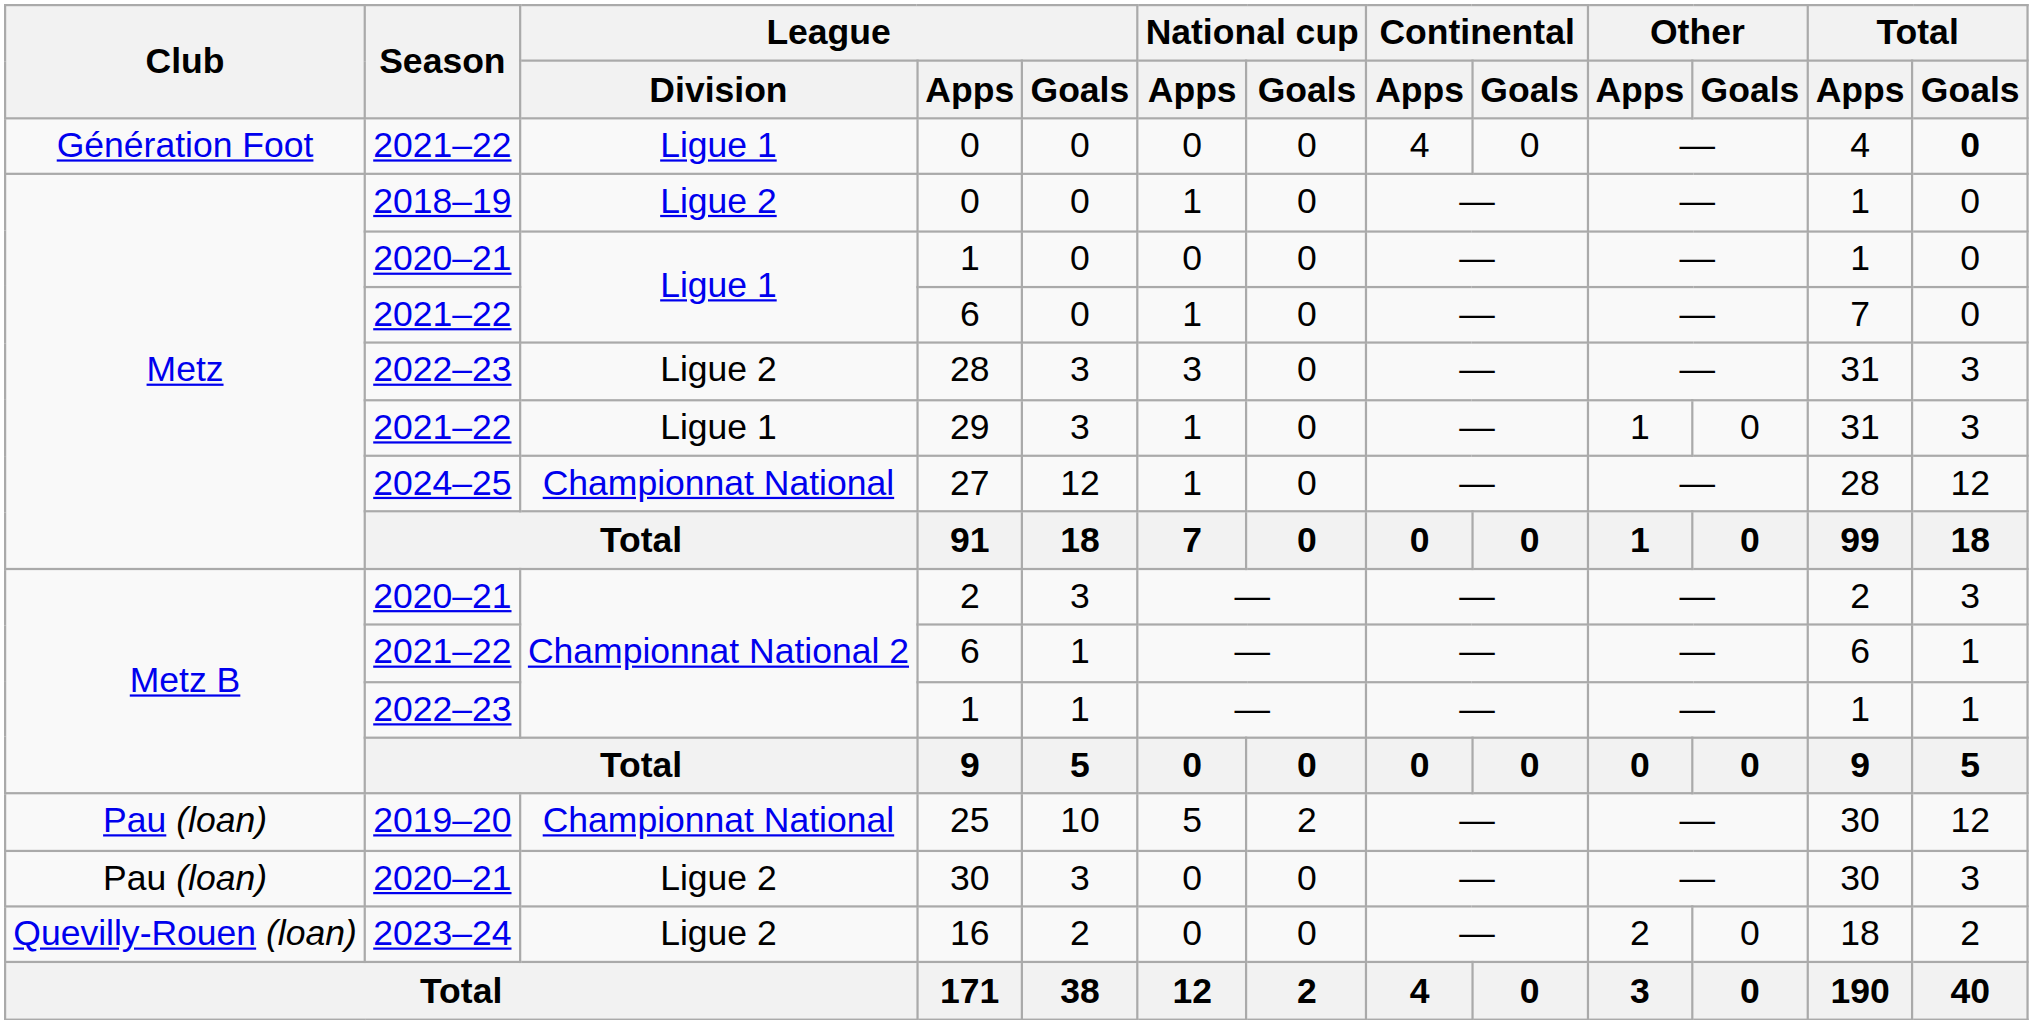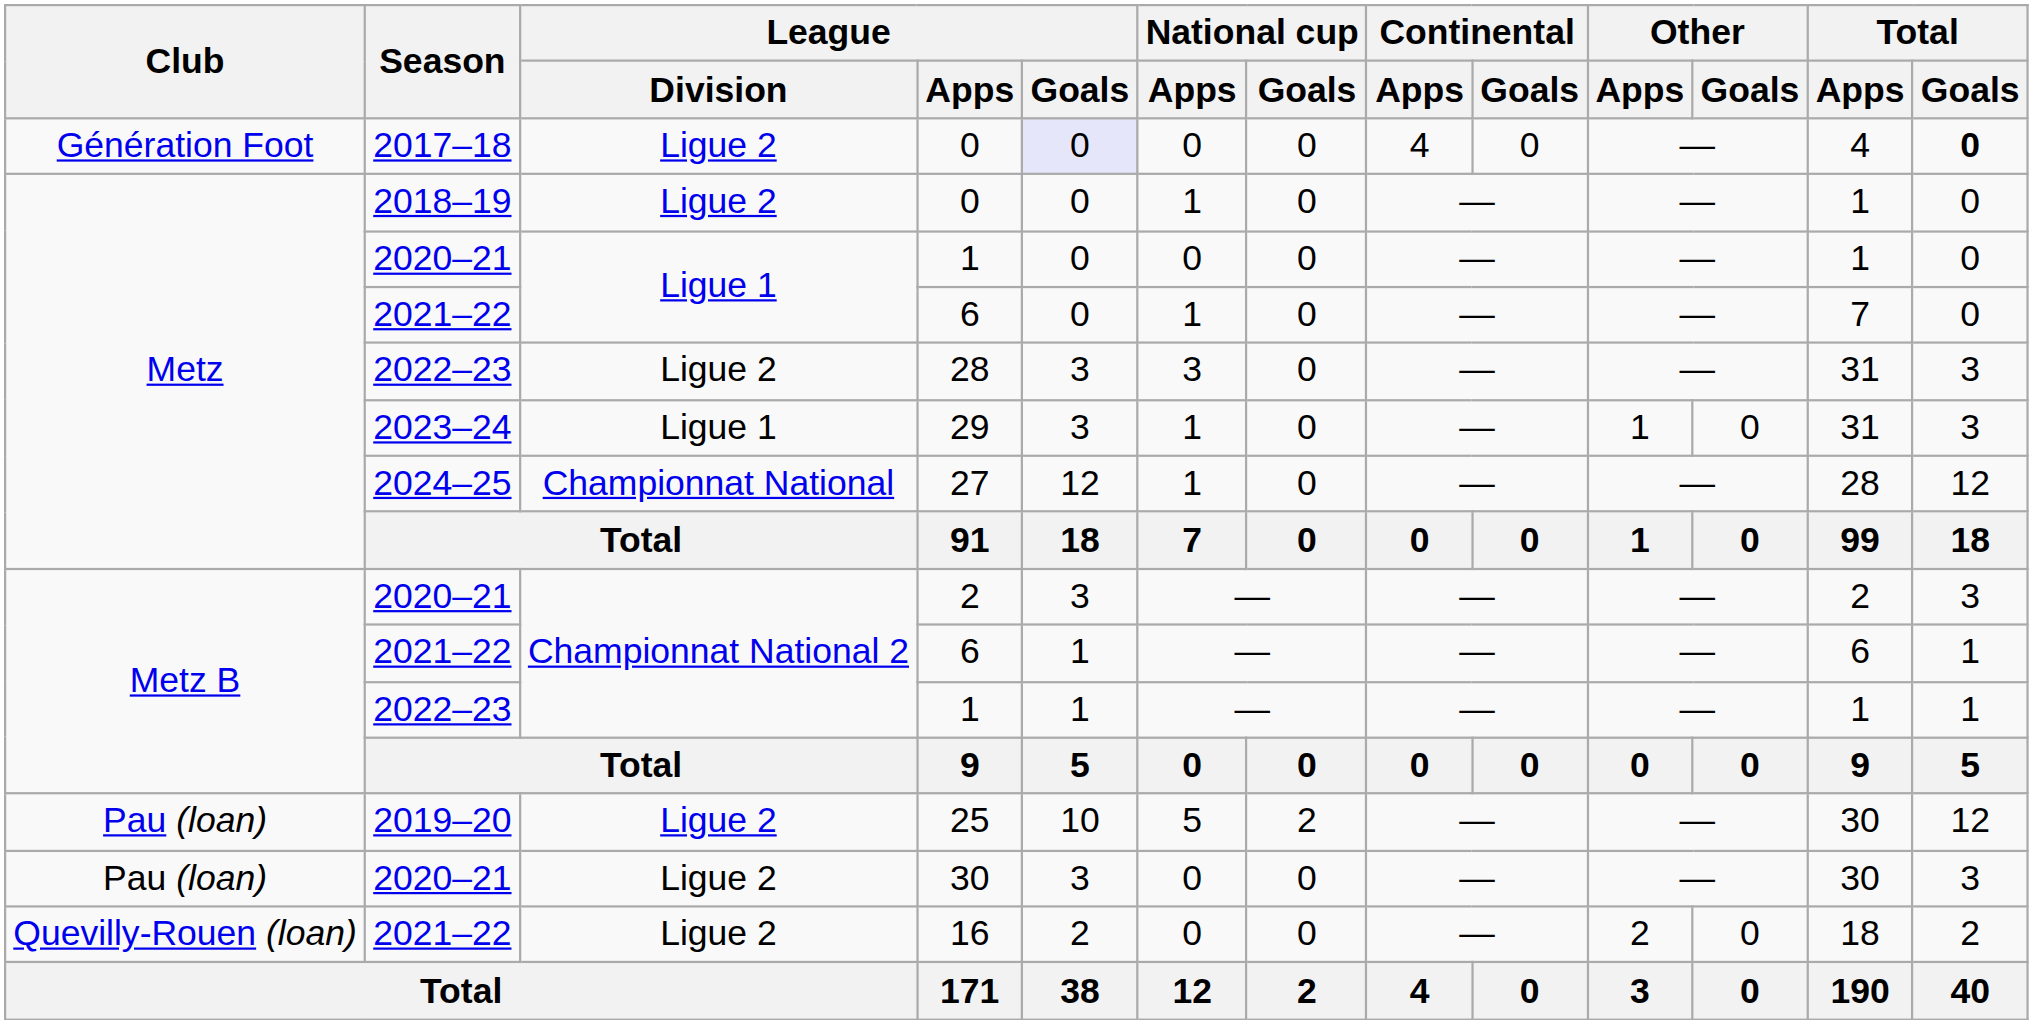Génération Foot / 0 | Season: 2021–22 -> 2017–18
Génération Foot / 0 | League / Division: Ligue 1 -> Ligue 2
Génération Foot / 0 | League / Goals: no background -> lavender background
29 | Season: 2021–22 -> 2023–24
25 | League / Division: Championnat National -> Ligue 2
16 | Season: 2023–24 -> 2021–22
